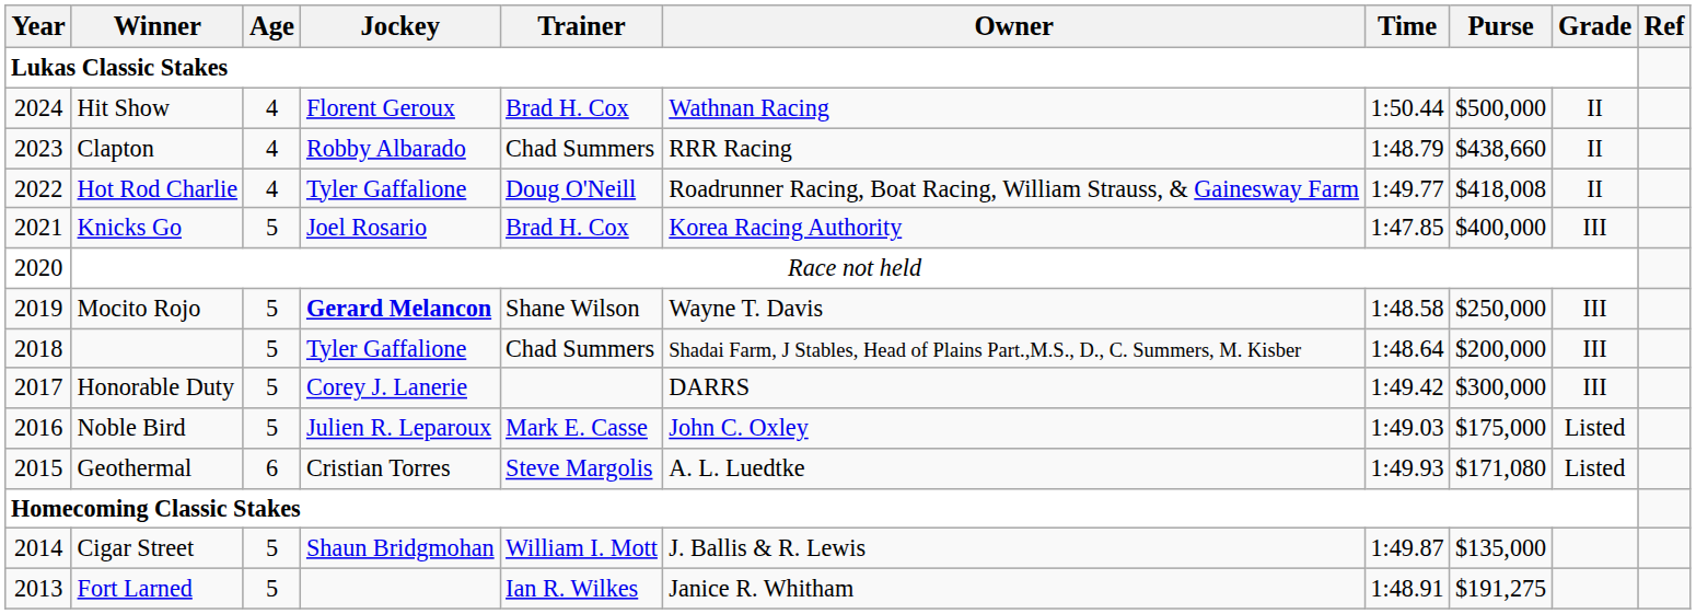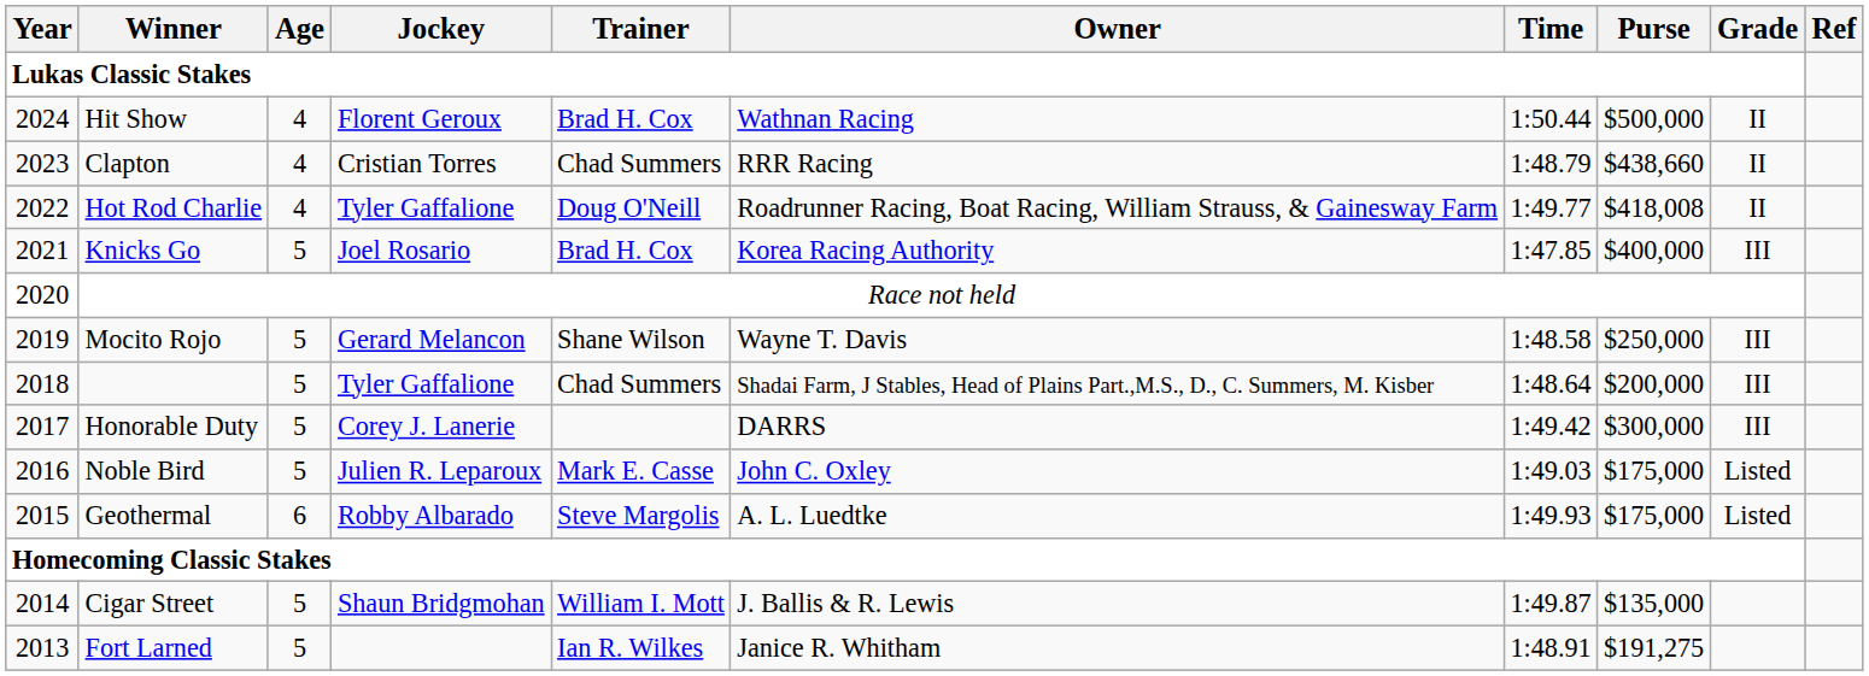Clapton | Jockey: Robby Albarado -> Cristian Torres
Mocito Rojo | Jockey: bold -> normal
Geothermal | Jockey: Cristian Torres -> Robby Albarado
Geothermal | Purse: $171,080 -> $175,000
